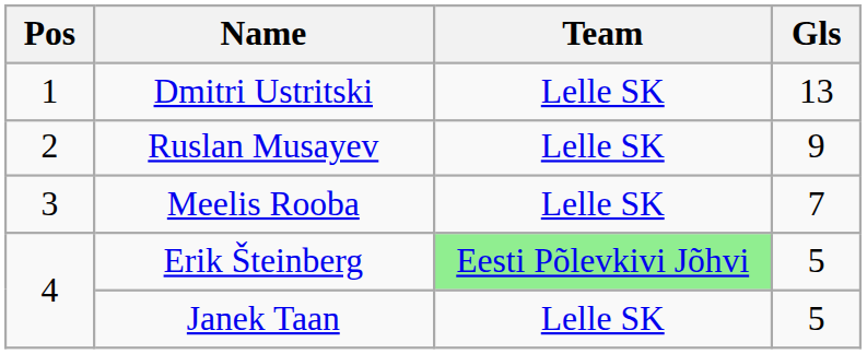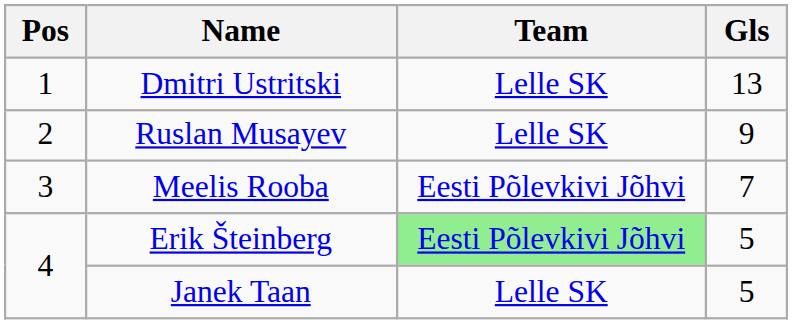Meelis Rooba | Team: Lelle SK -> Eesti Põlevkivi Jõhvi
